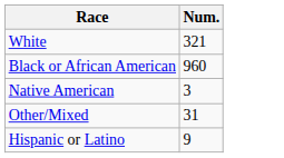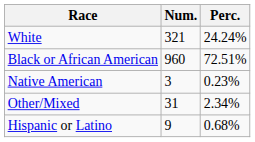+ column: Perc. | 24.24% | 72.51% | 0.23% | 2.34% | 0.68%
